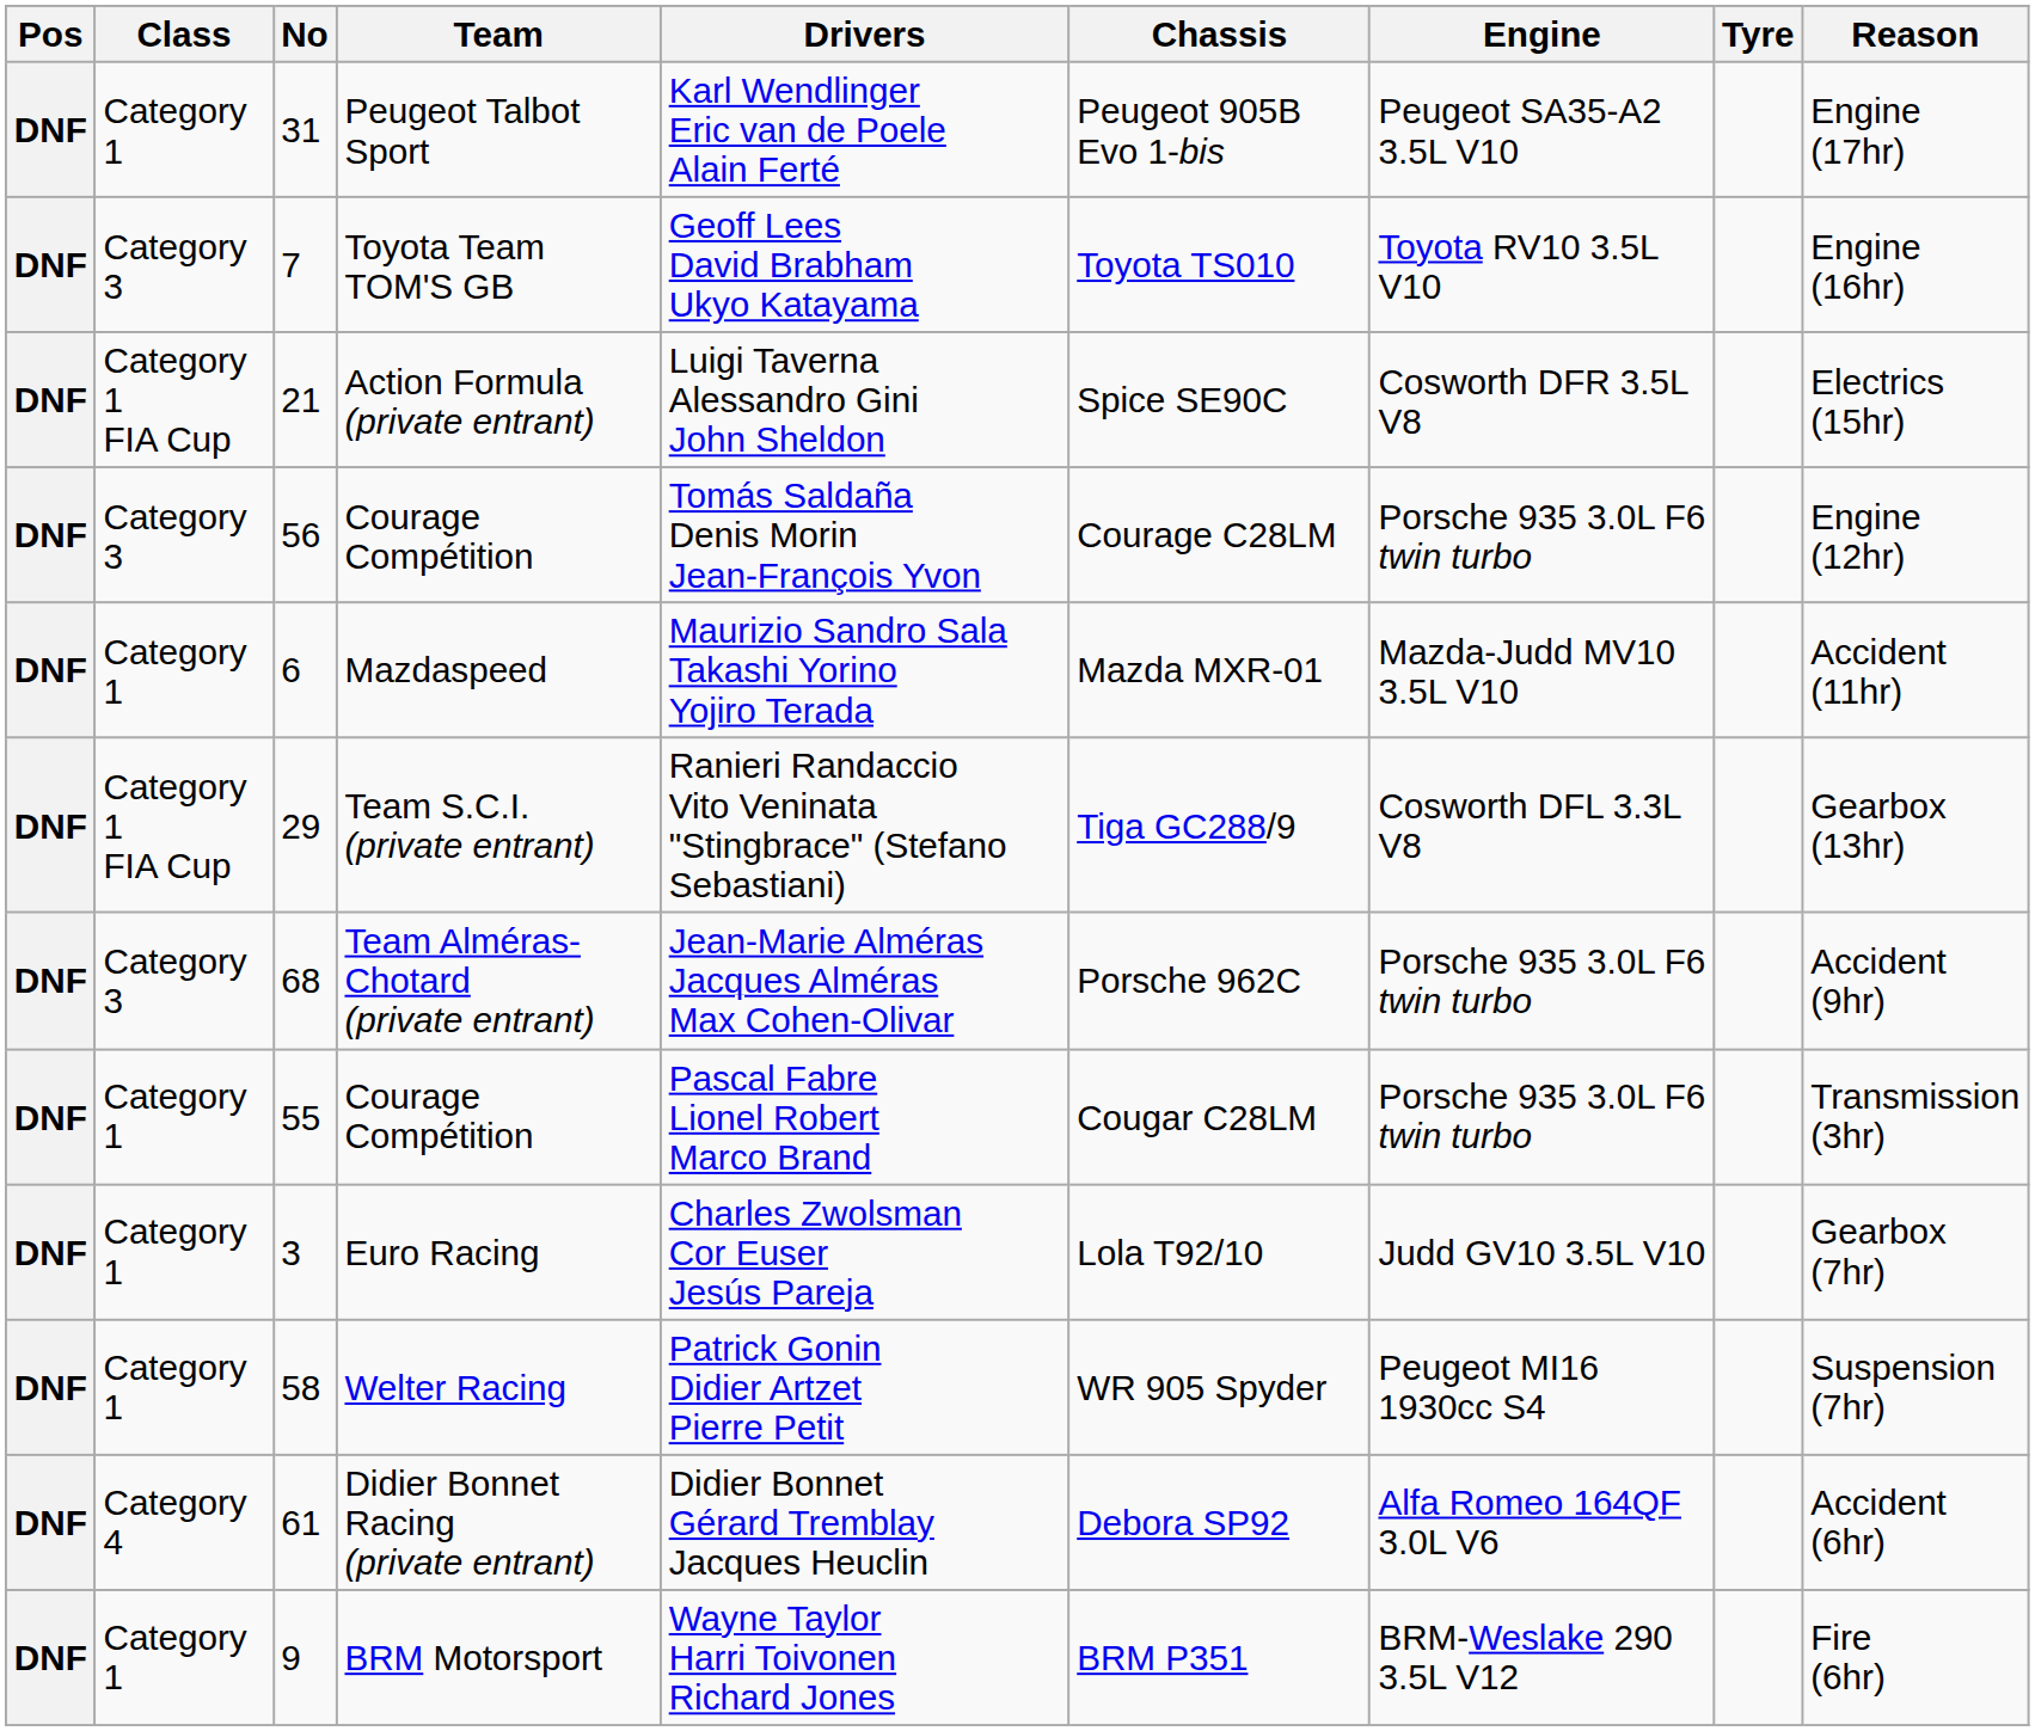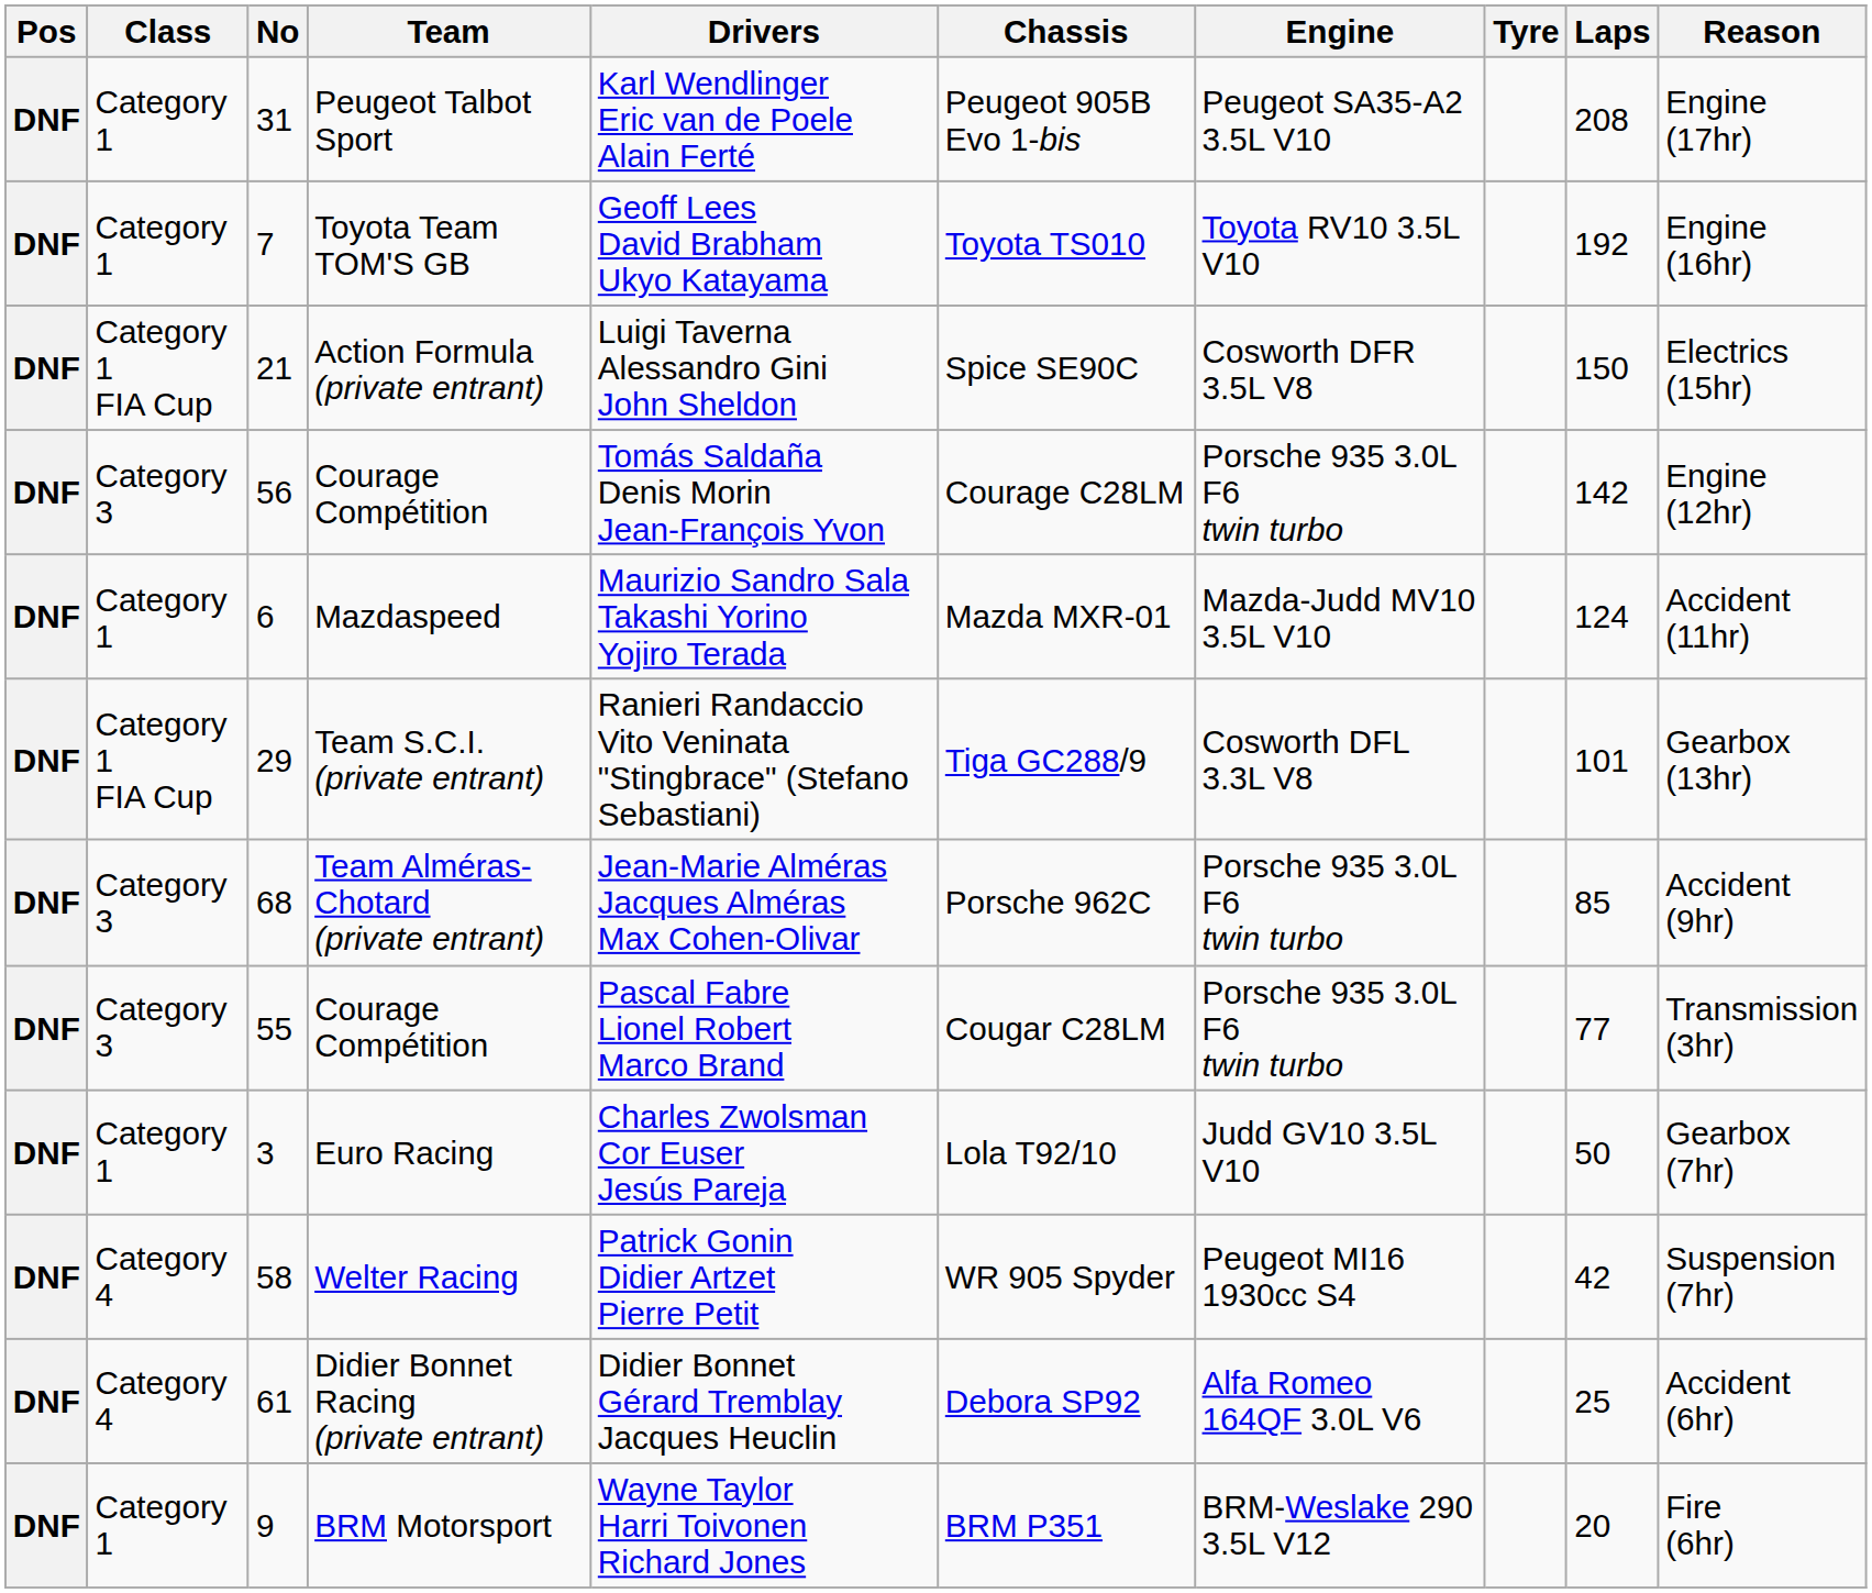+ column: Laps | 208 | 192 | 150 | 142 | 124 | 101 | 85 | 77 | 50 | 42 | 25 | 20
Toyota Team TOM'S GB | Class: Category 3 -> Category 1
55 / Courage Compétition | Class: Category 1 -> Category 3
Welter Racing | Class: Category 1 -> Category 4
